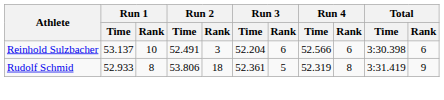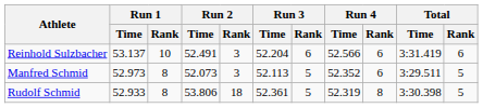Reinhold Sulzbacher | Total / Time: 3:30.398 -> 3:31.419
+ row: Manfred Schmid | 52.973 | 8 | 52.073 | 3 | 52.113 | 5 | 52.352 | 6 | 3:29.511 | 5
Rudolf Schmid | Total / Time: 3:31.419 -> 3:30.398
Rudolf Schmid | Total / Rank: 9 -> 5
